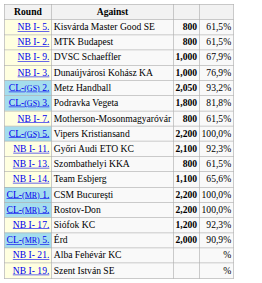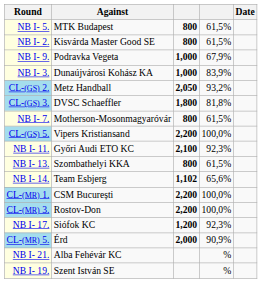+ column: Date
NB I- 5. | Against: Kisvárda Master Good SE -> MTK Budapest
NB I- 2. | Against: MTK Budapest -> Kisvárda Master Good SE
NB I- 9. | Against: DVSC Schaeffler -> Podravka Vegeta
NB I- 3. | column 4: 76,9% -> 83,9%
CL-(GS) 3. | Against: Podravka Vegeta -> DVSC Schaeffler
NB I- 14. | column 3: 1,100 -> 1,102
